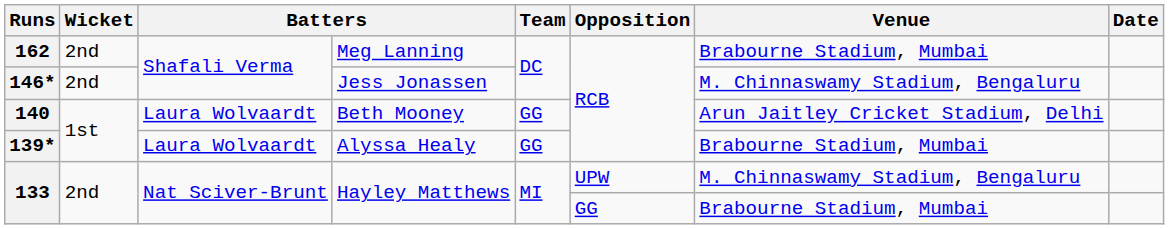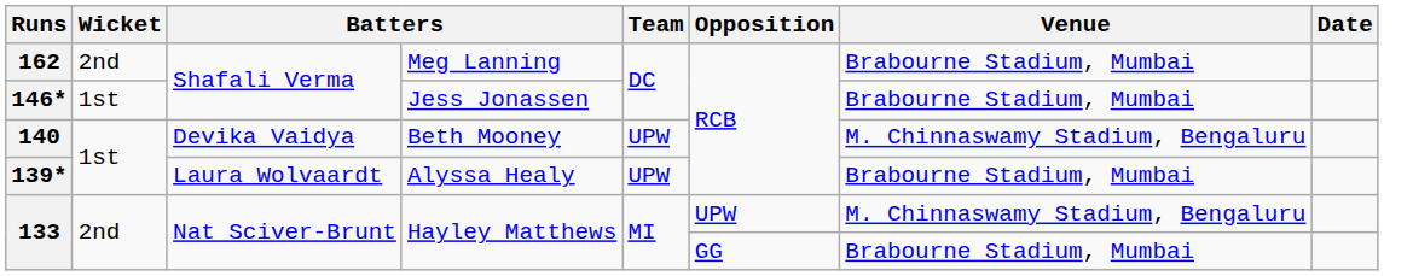146* | Wicket: 2nd -> 1st
146* | Venue: M. Chinnaswamy Stadium, Bengaluru -> Brabourne Stadium, Mumbai
140 | column 3: Laura Wolvaardt -> Devika Vaidya
140 | Team: GG -> UPW
140 | Venue: Arun Jaitley Cricket Stadium, Delhi -> M. Chinnaswamy Stadium, Bengaluru
139* | Team: GG -> UPW
